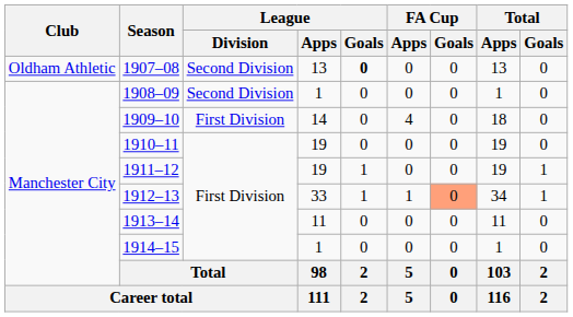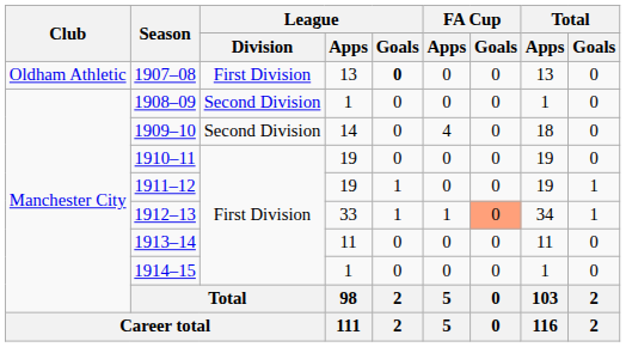1907–08 | League / Division: Second Division -> First Division
1909–10 | League / Division: First Division -> Second Division
